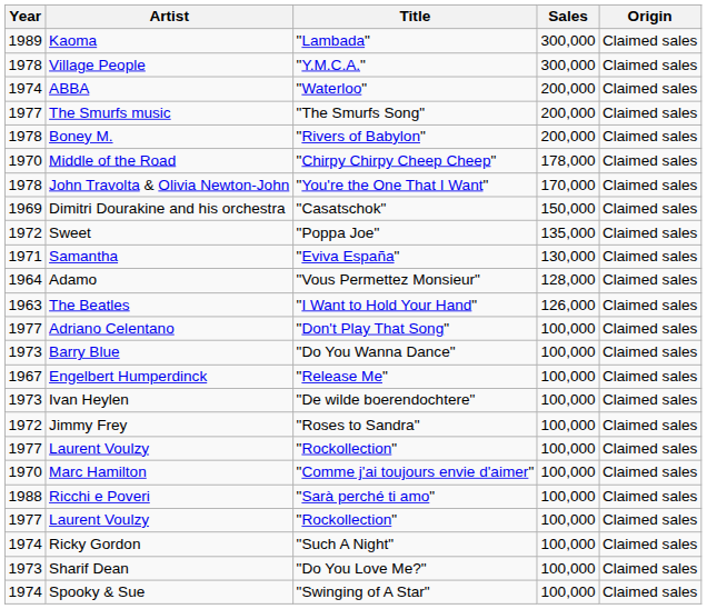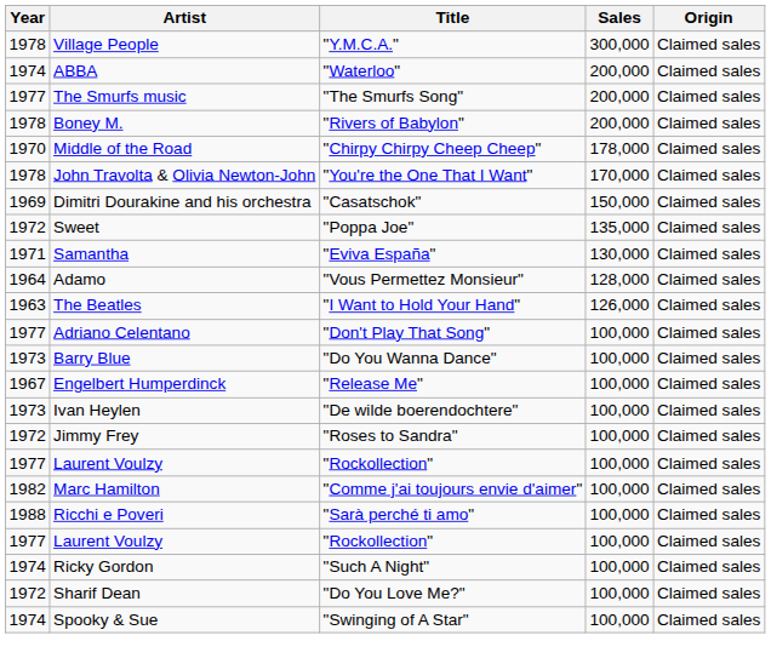- row: 1989 | Kaoma | "Lambada" | 300,000 | Claimed sales
Marc Hamilton | Year: 1970 -> 1982
Sharif Dean | Year: 1973 -> 1972
